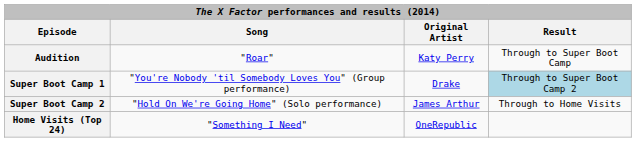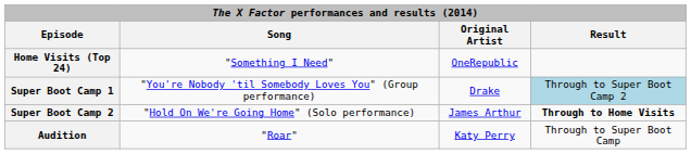rows swapped: Audition <-> Home Visits (Top 24)
Super Boot Camp 2 | Result: normal -> bold
